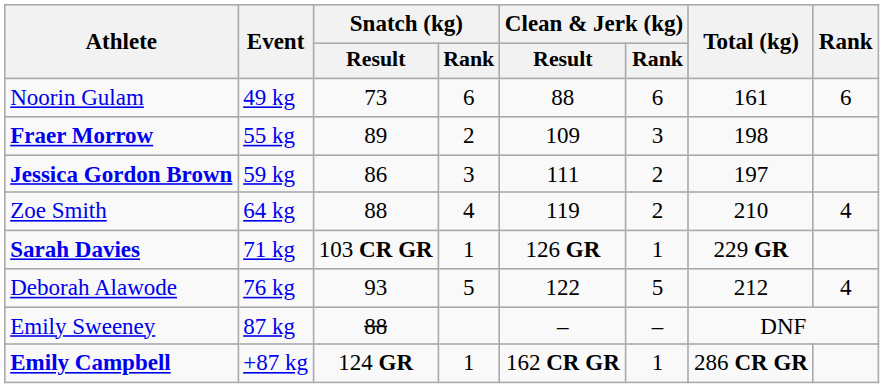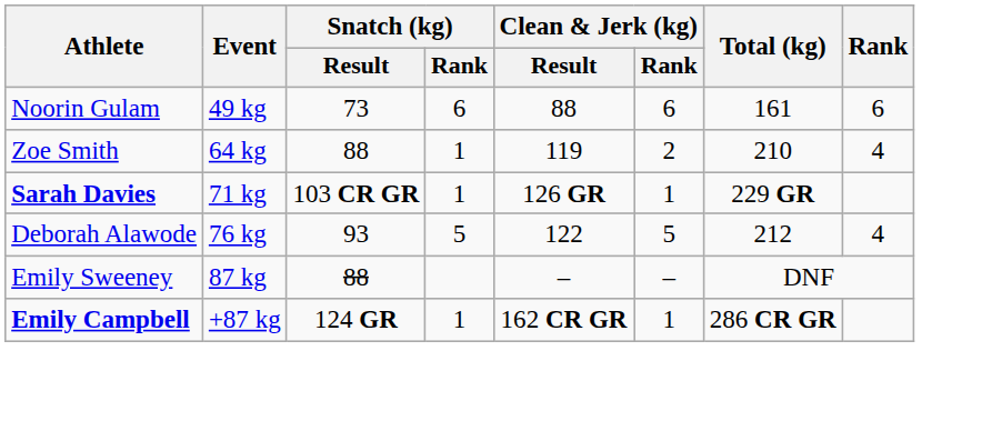- row: Fraer Morrow | 55 kg | 89 | 2 | 109 | 3 | 198
- row: Jessica Gordon Brown | 59 kg | 86 | 3 | 111 | 2 | 197
Zoe Smith | Snatch (kg) / Rank: 4 -> 1
